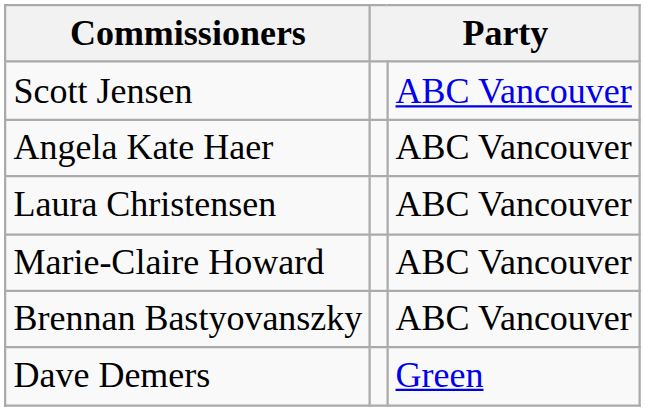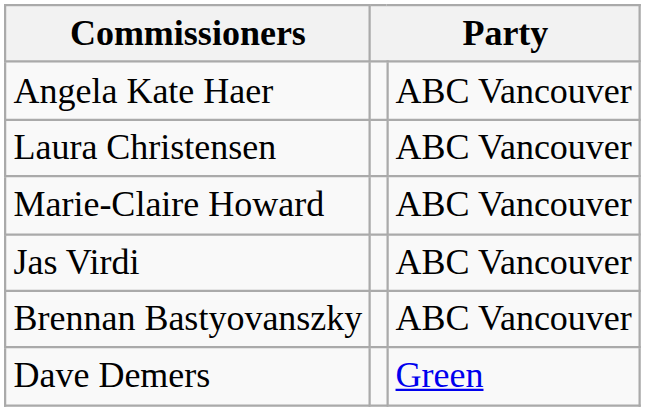- row: Scott Jensen | ABC Vancouver
+ row: Jas Virdi | ABC Vancouver
